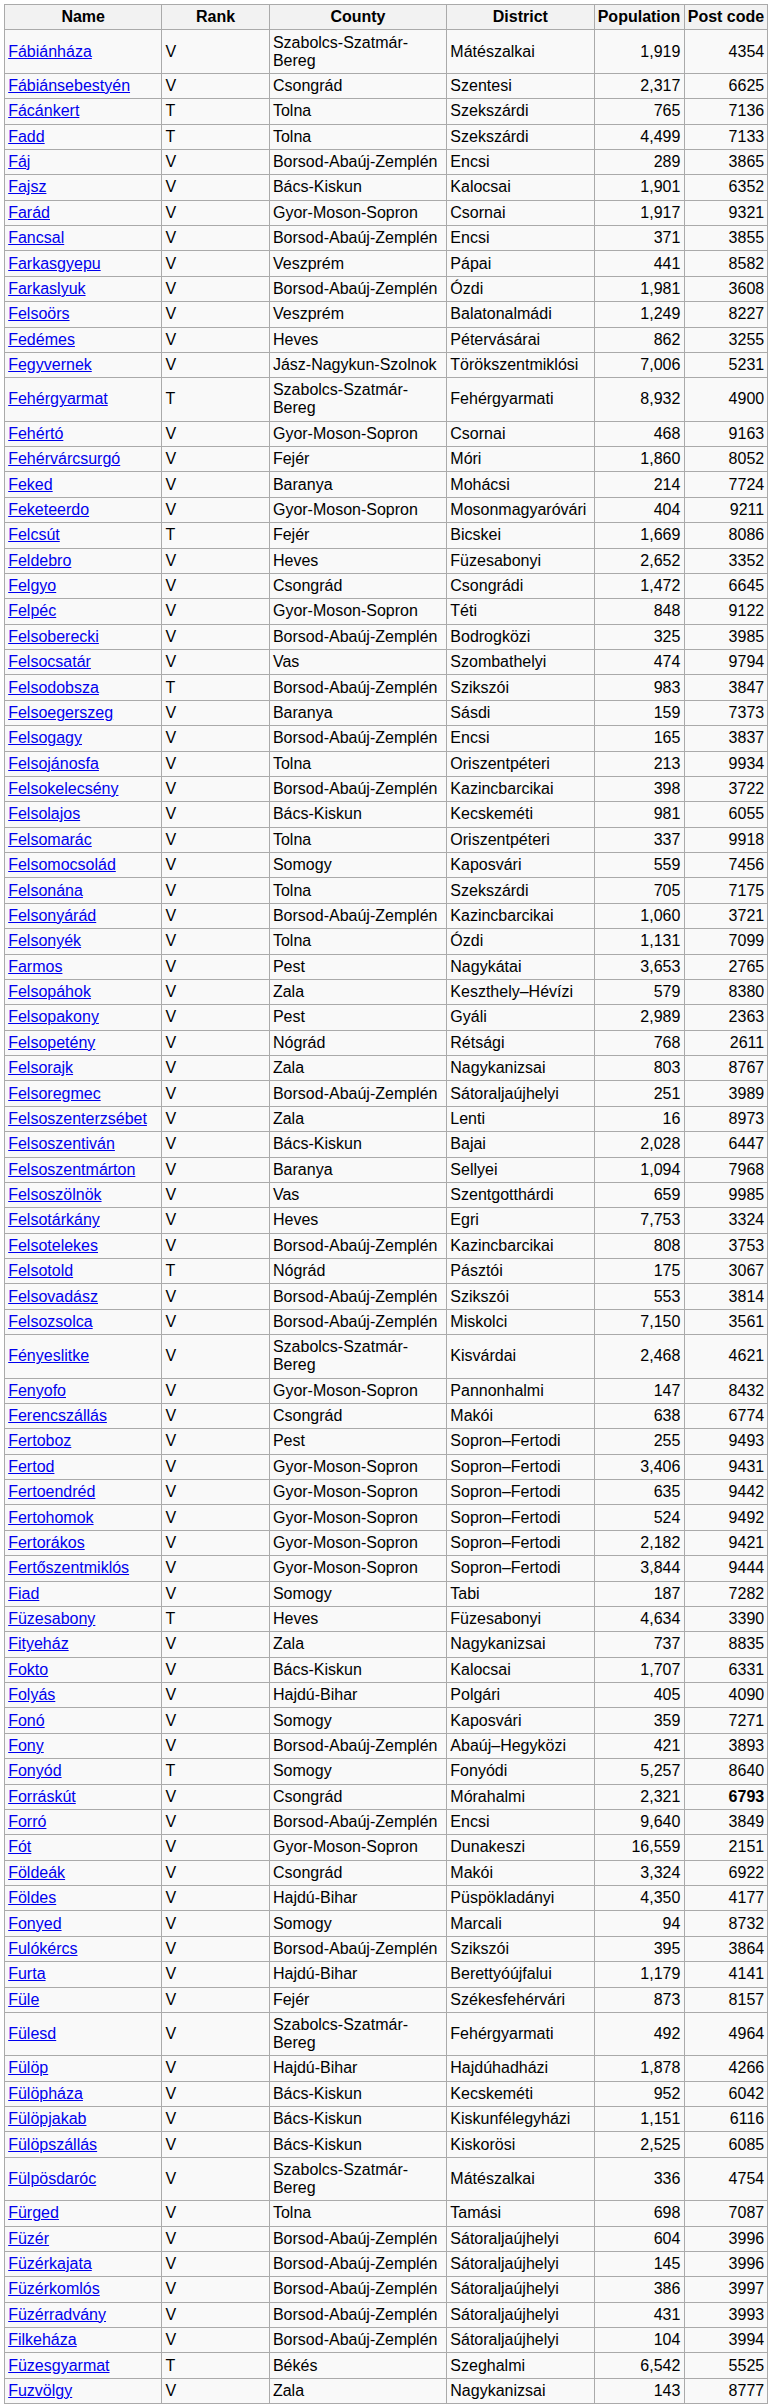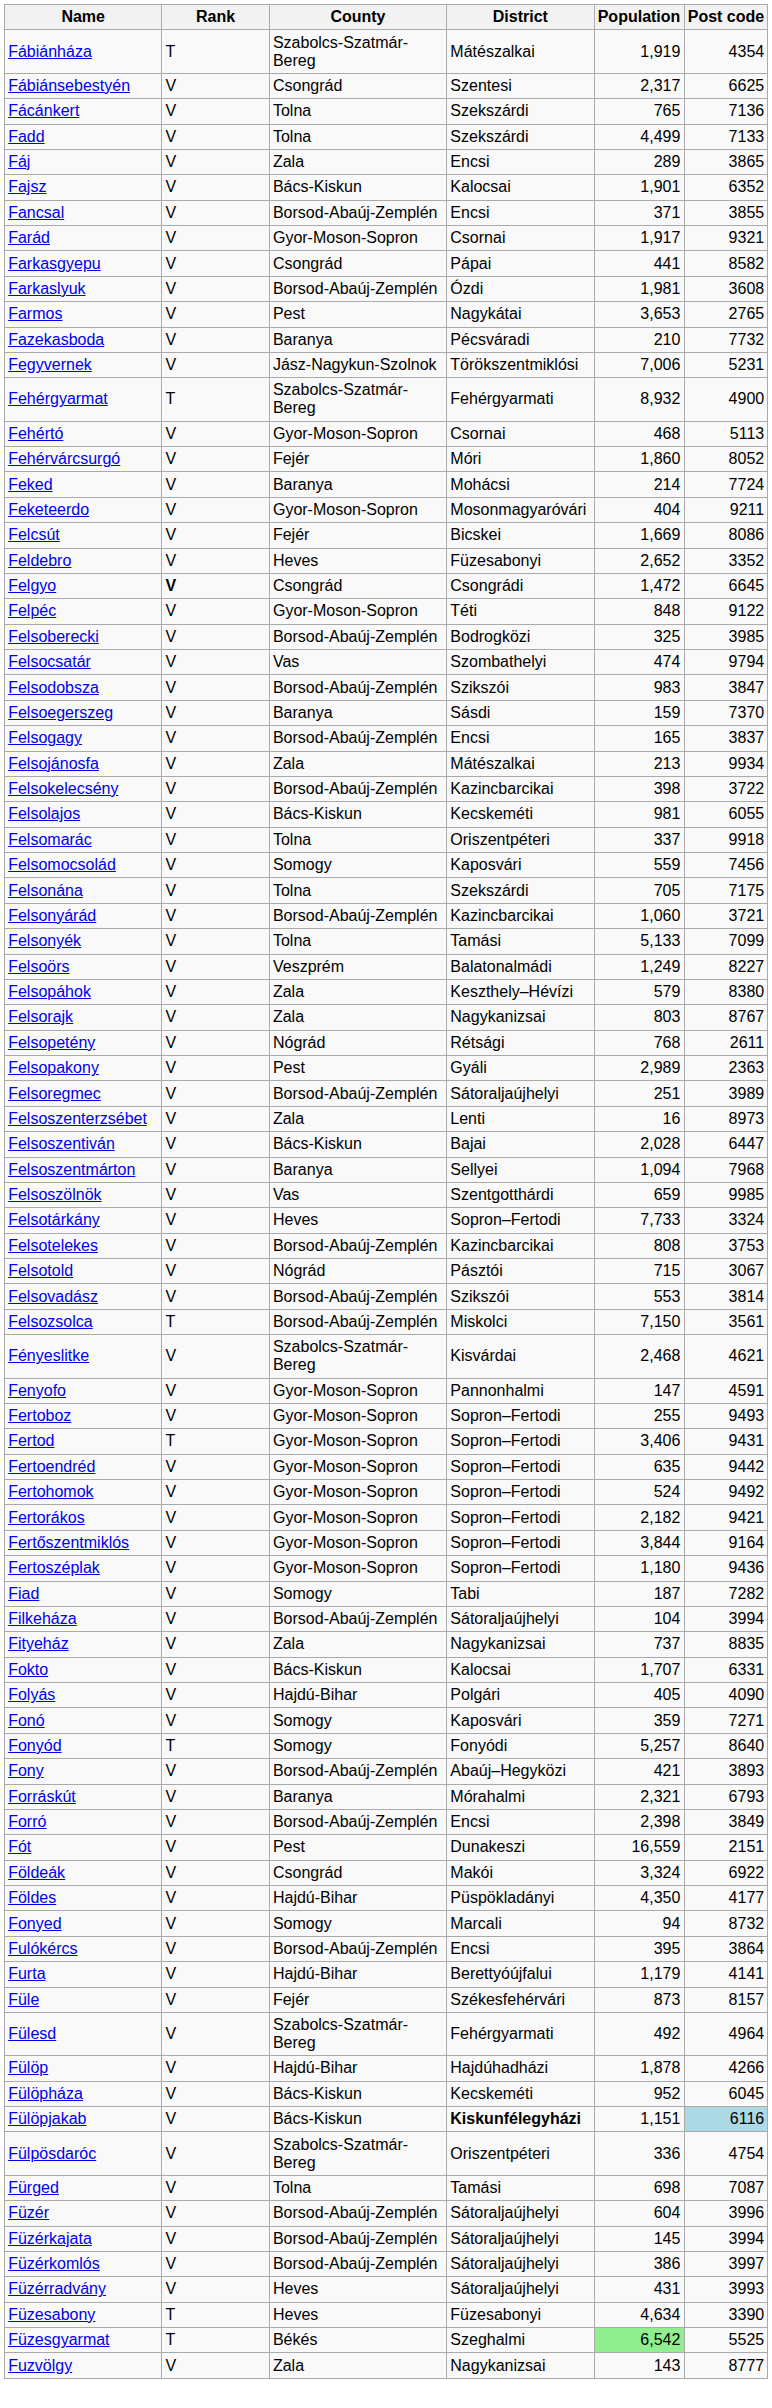Fábiánháza | Rank: V -> T
Fácánkert | Rank: T -> V
Fadd | Rank: T -> V
Fáj | County: Borsod-Abaúj-Zemplén -> Zala
rows swapped: Fancsal <-> Farád
Farkasgyepu | County: Veszprém -> Csongrád
rows swapped: Farmos <-> Felsoörs
+ row: Fazekasboda | V | Baranya | Pécsváradi | 210 | 7732
- row: Fedémes | V | Heves | Pétervásárai | 862 | 3255
Fehértó | Post code: 9163 -> 5113
Felcsút | Rank: T -> V
Felgyo | Rank: normal -> bold
Felsodobsza | Rank: T -> V
Felsoegerszeg | Post code: 7373 -> 7370
Felsojánosfa | County: Tolna -> Zala
Felsojánosfa | District: Oriszentpéteri -> Mátészalkai
Felsonyék | District: Ózdi -> Tamási
Felsonyék | Population: 1,131 -> 5,133
rows swapped: Felsopakony <-> Felsorajk
Felsotárkány | District: Egri -> Sopron–Fertodi
Felsotárkány | Population: 7,753 -> 7,733
Felsotold | Rank: T -> V
Felsotold | Population: 175 -> 715
Felsozsolca | Rank: V -> T
Fenyofo | Post code: 8432 -> 4591
- row: Ferencszállás | V | Csongrád | Makói | 638 | 6774
Fertoboz | County: Pest -> Gyor-Moson-Sopron
Fertod | Rank: V -> T
Fertőszentmiklós | Post code: 9444 -> 9164
+ row: Fertoszéplak | V | Gyor-Moson-Sopron | Sopron–Fertodi | 1,180 | 9436
rows swapped: Filkeháza <-> Füzesabony
rows swapped: Fony <-> Fonyód
Forráskút | County: Csongrád -> Baranya
Forráskút | Post code: bold -> normal
Forró | Population: 9,640 -> 2,398
Fót | County: Gyor-Moson-Sopron -> Pest
Fulókércs | District: Szikszói -> Encsi
Fülöpháza | Post code: 6042 -> 6045
Fülöpjakab | District: normal -> bold
Fülöpjakab | Post code: no background -> lightblue background
- row: Fülöpszállás | V | Bács-Kiskun | Kiskorösi | 2,525 | 6085
Fülpösdaróc | District: Mátészalkai -> Oriszentpéteri
Füzérkajata | Post code: 3996 -> 3994
Füzérradvány | County: Borsod-Abaúj-Zemplén -> Heves
Füzesgyarmat | Population: no background -> lightgreen background
